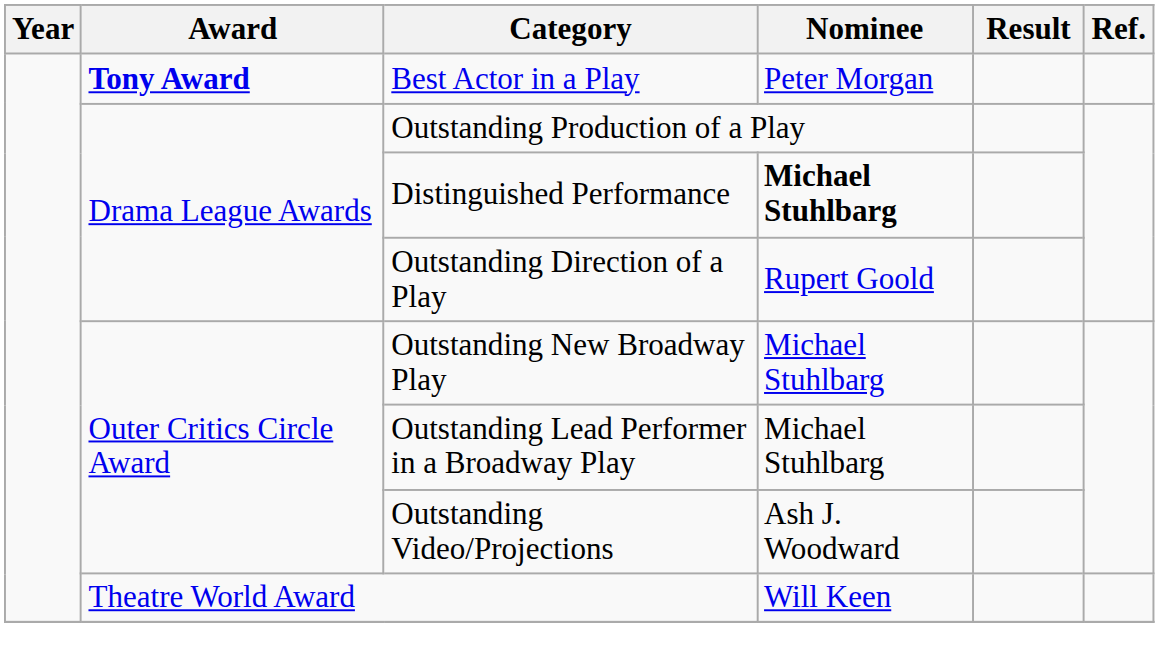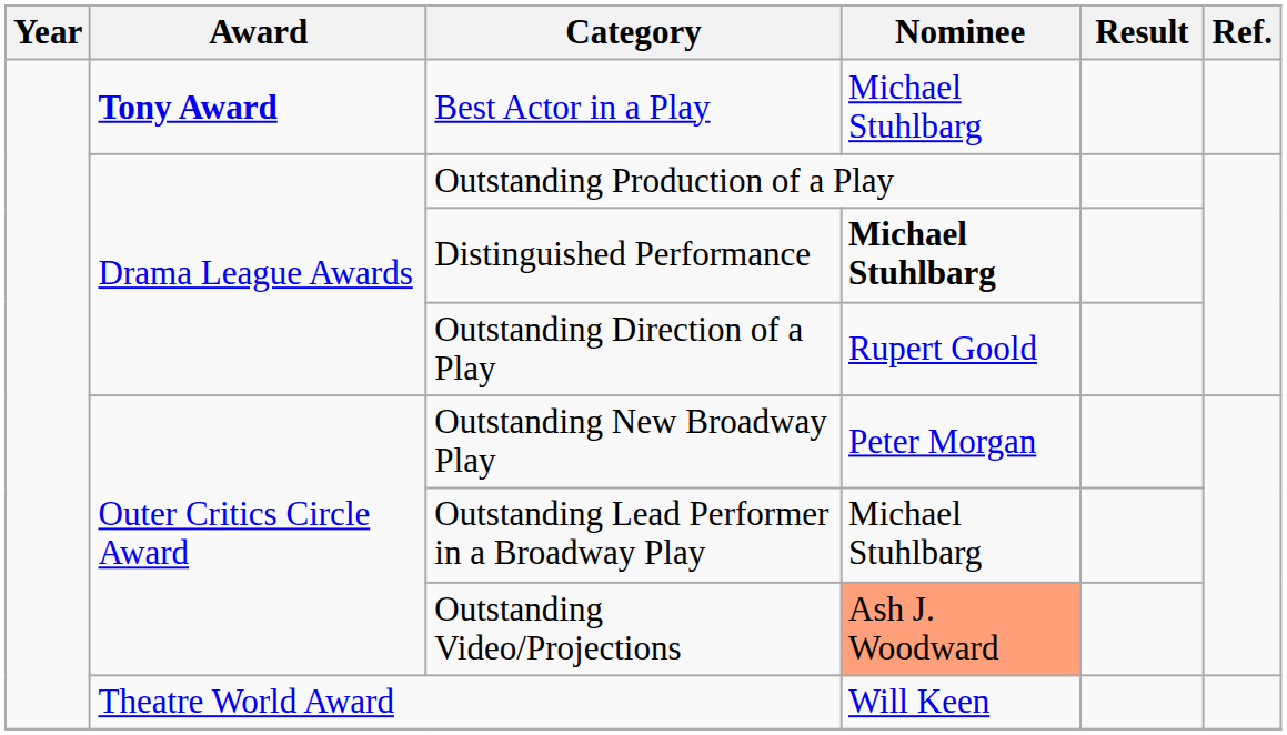Best Actor in a Play | Nominee: Peter Morgan -> Michael Stuhlbarg
Outstanding New Broadway Play | Nominee: Michael Stuhlbarg -> Peter Morgan
Outstanding Video/Projections | Nominee: no background -> lightsalmon background
